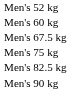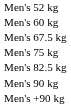+ row: Men's +90 kg
